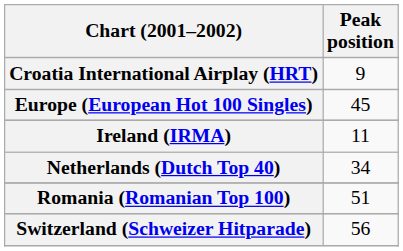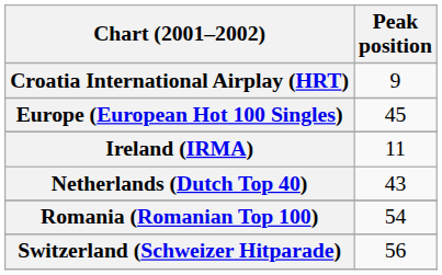Netherlands (Dutch Top 40) | Peak position: 34 -> 43
Romania (Romanian Top 100) | Peak position: 51 -> 54
